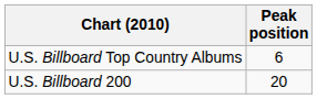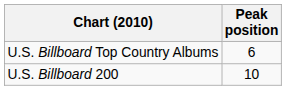U.S. Billboard 200 | Peak position: 20 -> 10
